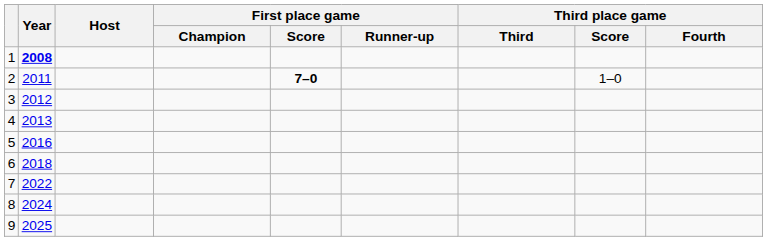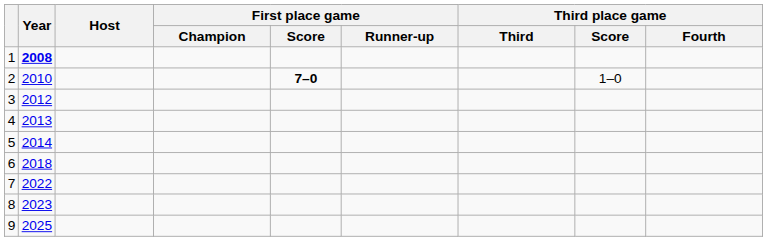2 | Year: 2011 -> 2010
5 | Year: 2016 -> 2014
8 | Year: 2024 -> 2023
